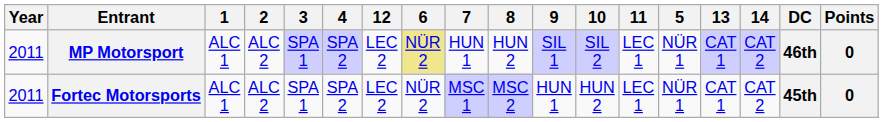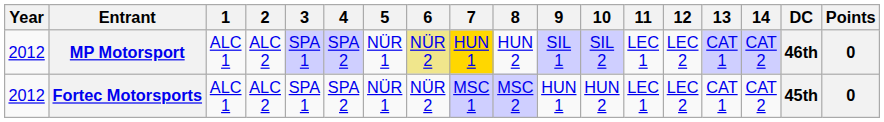columns swapped: 5 <-> 12
MP Motorsport | Year: 2011 -> 2012
MP Motorsport | 7: no background -> gold background
Fortec Motorsports | Year: 2011 -> 2012
